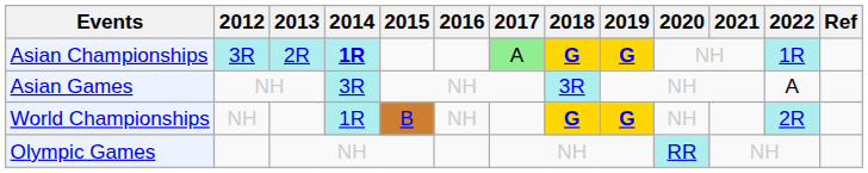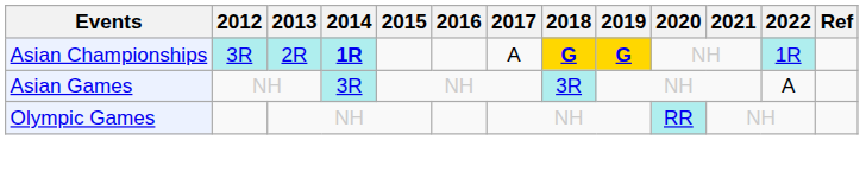Asian Championships | 2017: lightgreen background -> no background
- row: World Championships | NH | 1R | B | NH | G | G | NH | 2R
